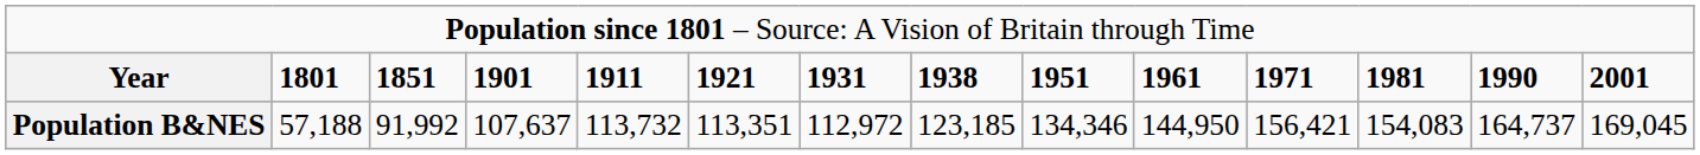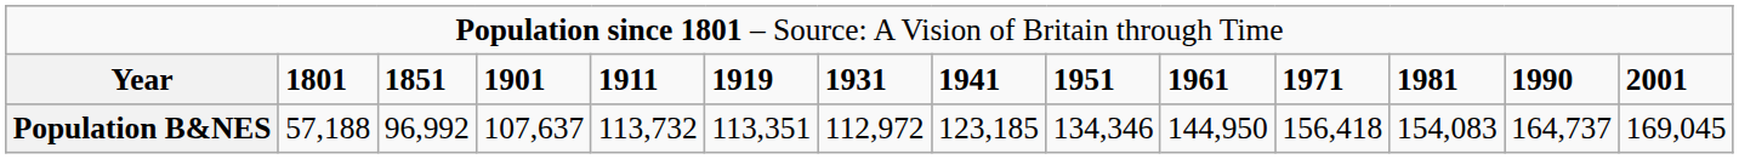Year | column 6: 1921 -> 1919
Year | column 8: 1938 -> 1941
Population B&NES | column 3: 91,992 -> 96,992
Population B&NES | column 11: 156,421 -> 156,418
